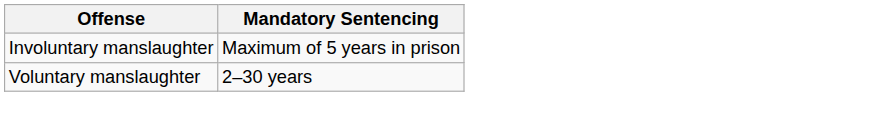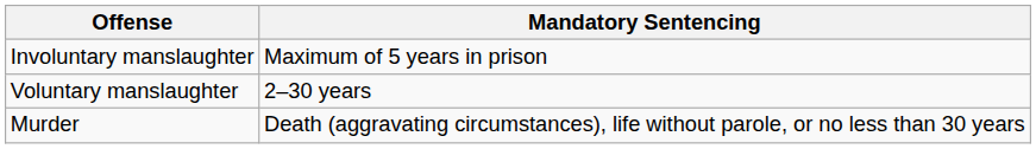+ row: Murder | Death (aggravating circumstances), life without parole, or no less than 30 years
